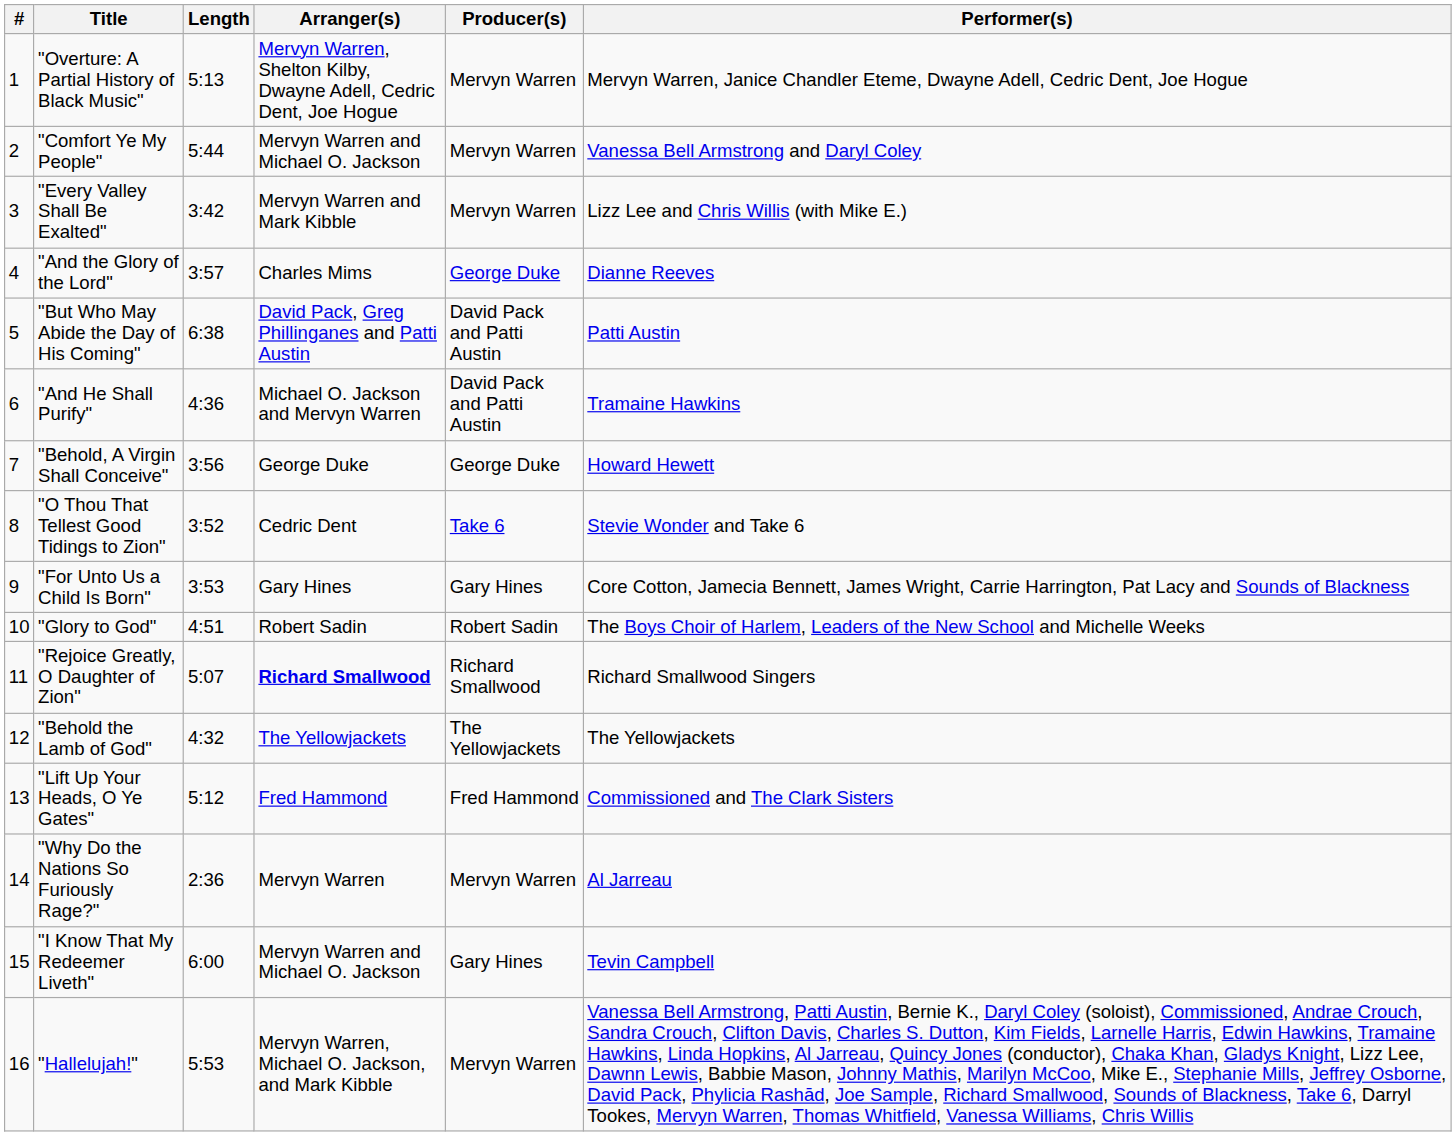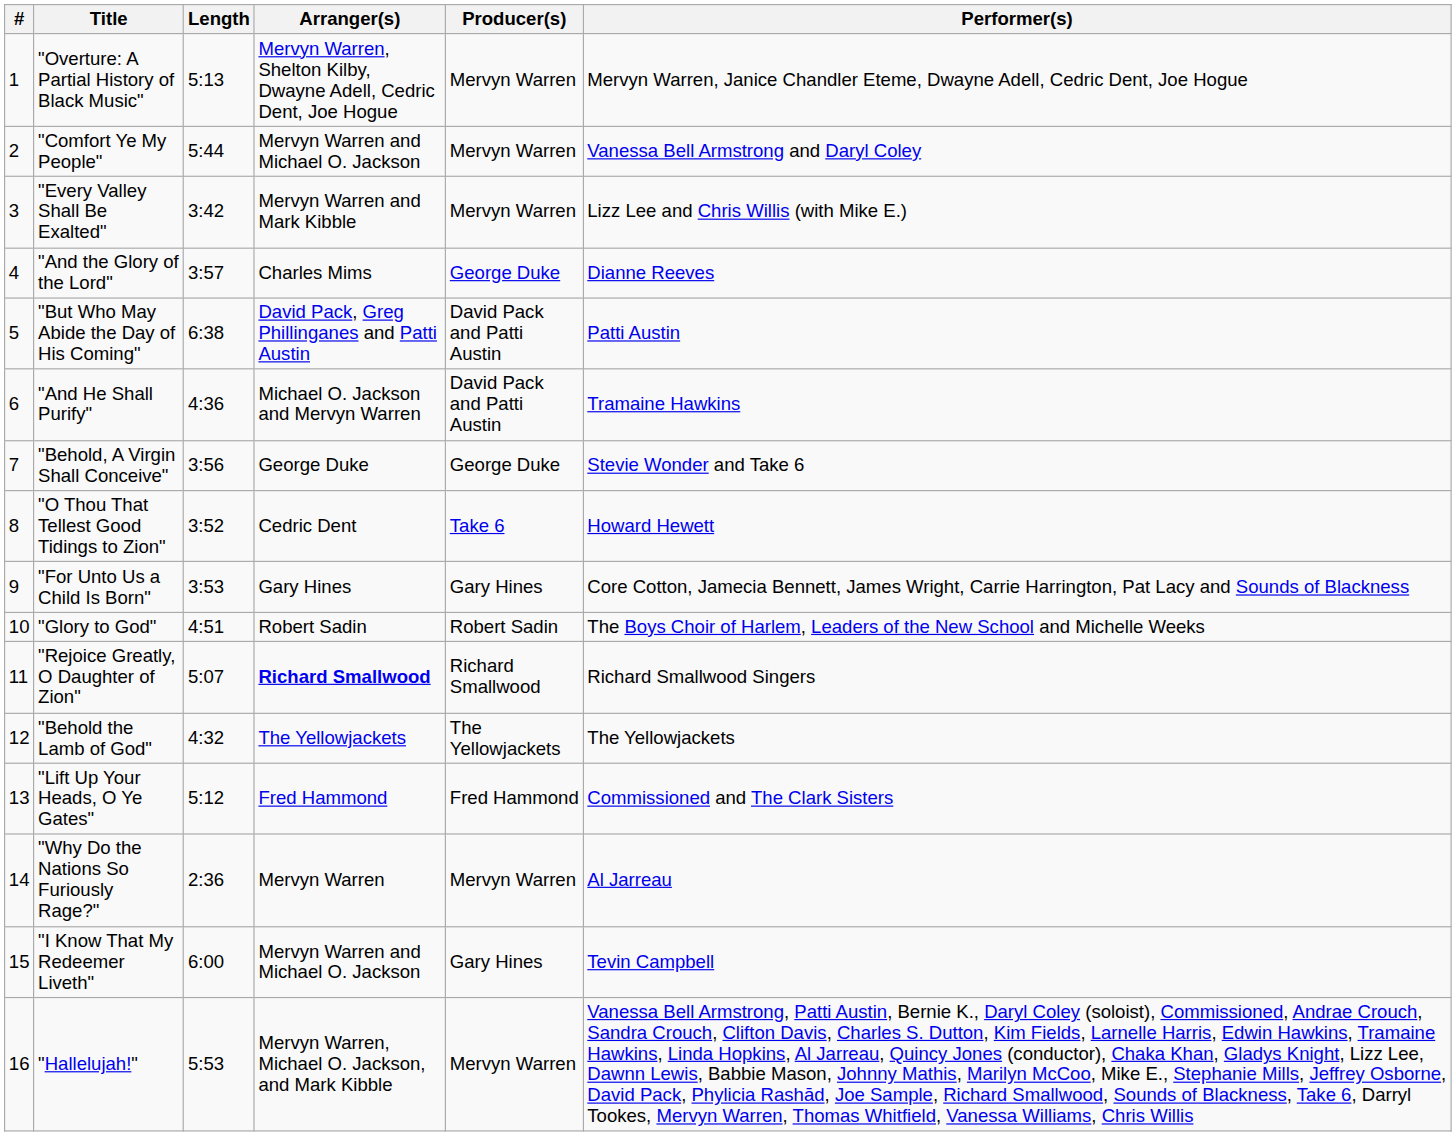"Behold, A Virgin Shall Conceive" | Performer(s): Howard Hewett -> Stevie Wonder and Take 6
"O Thou That Tellest Good Tidings to Zion" | Performer(s): Stevie Wonder and Take 6 -> Howard Hewett
